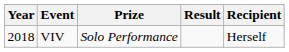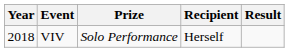columns swapped: Recipient <-> Result
